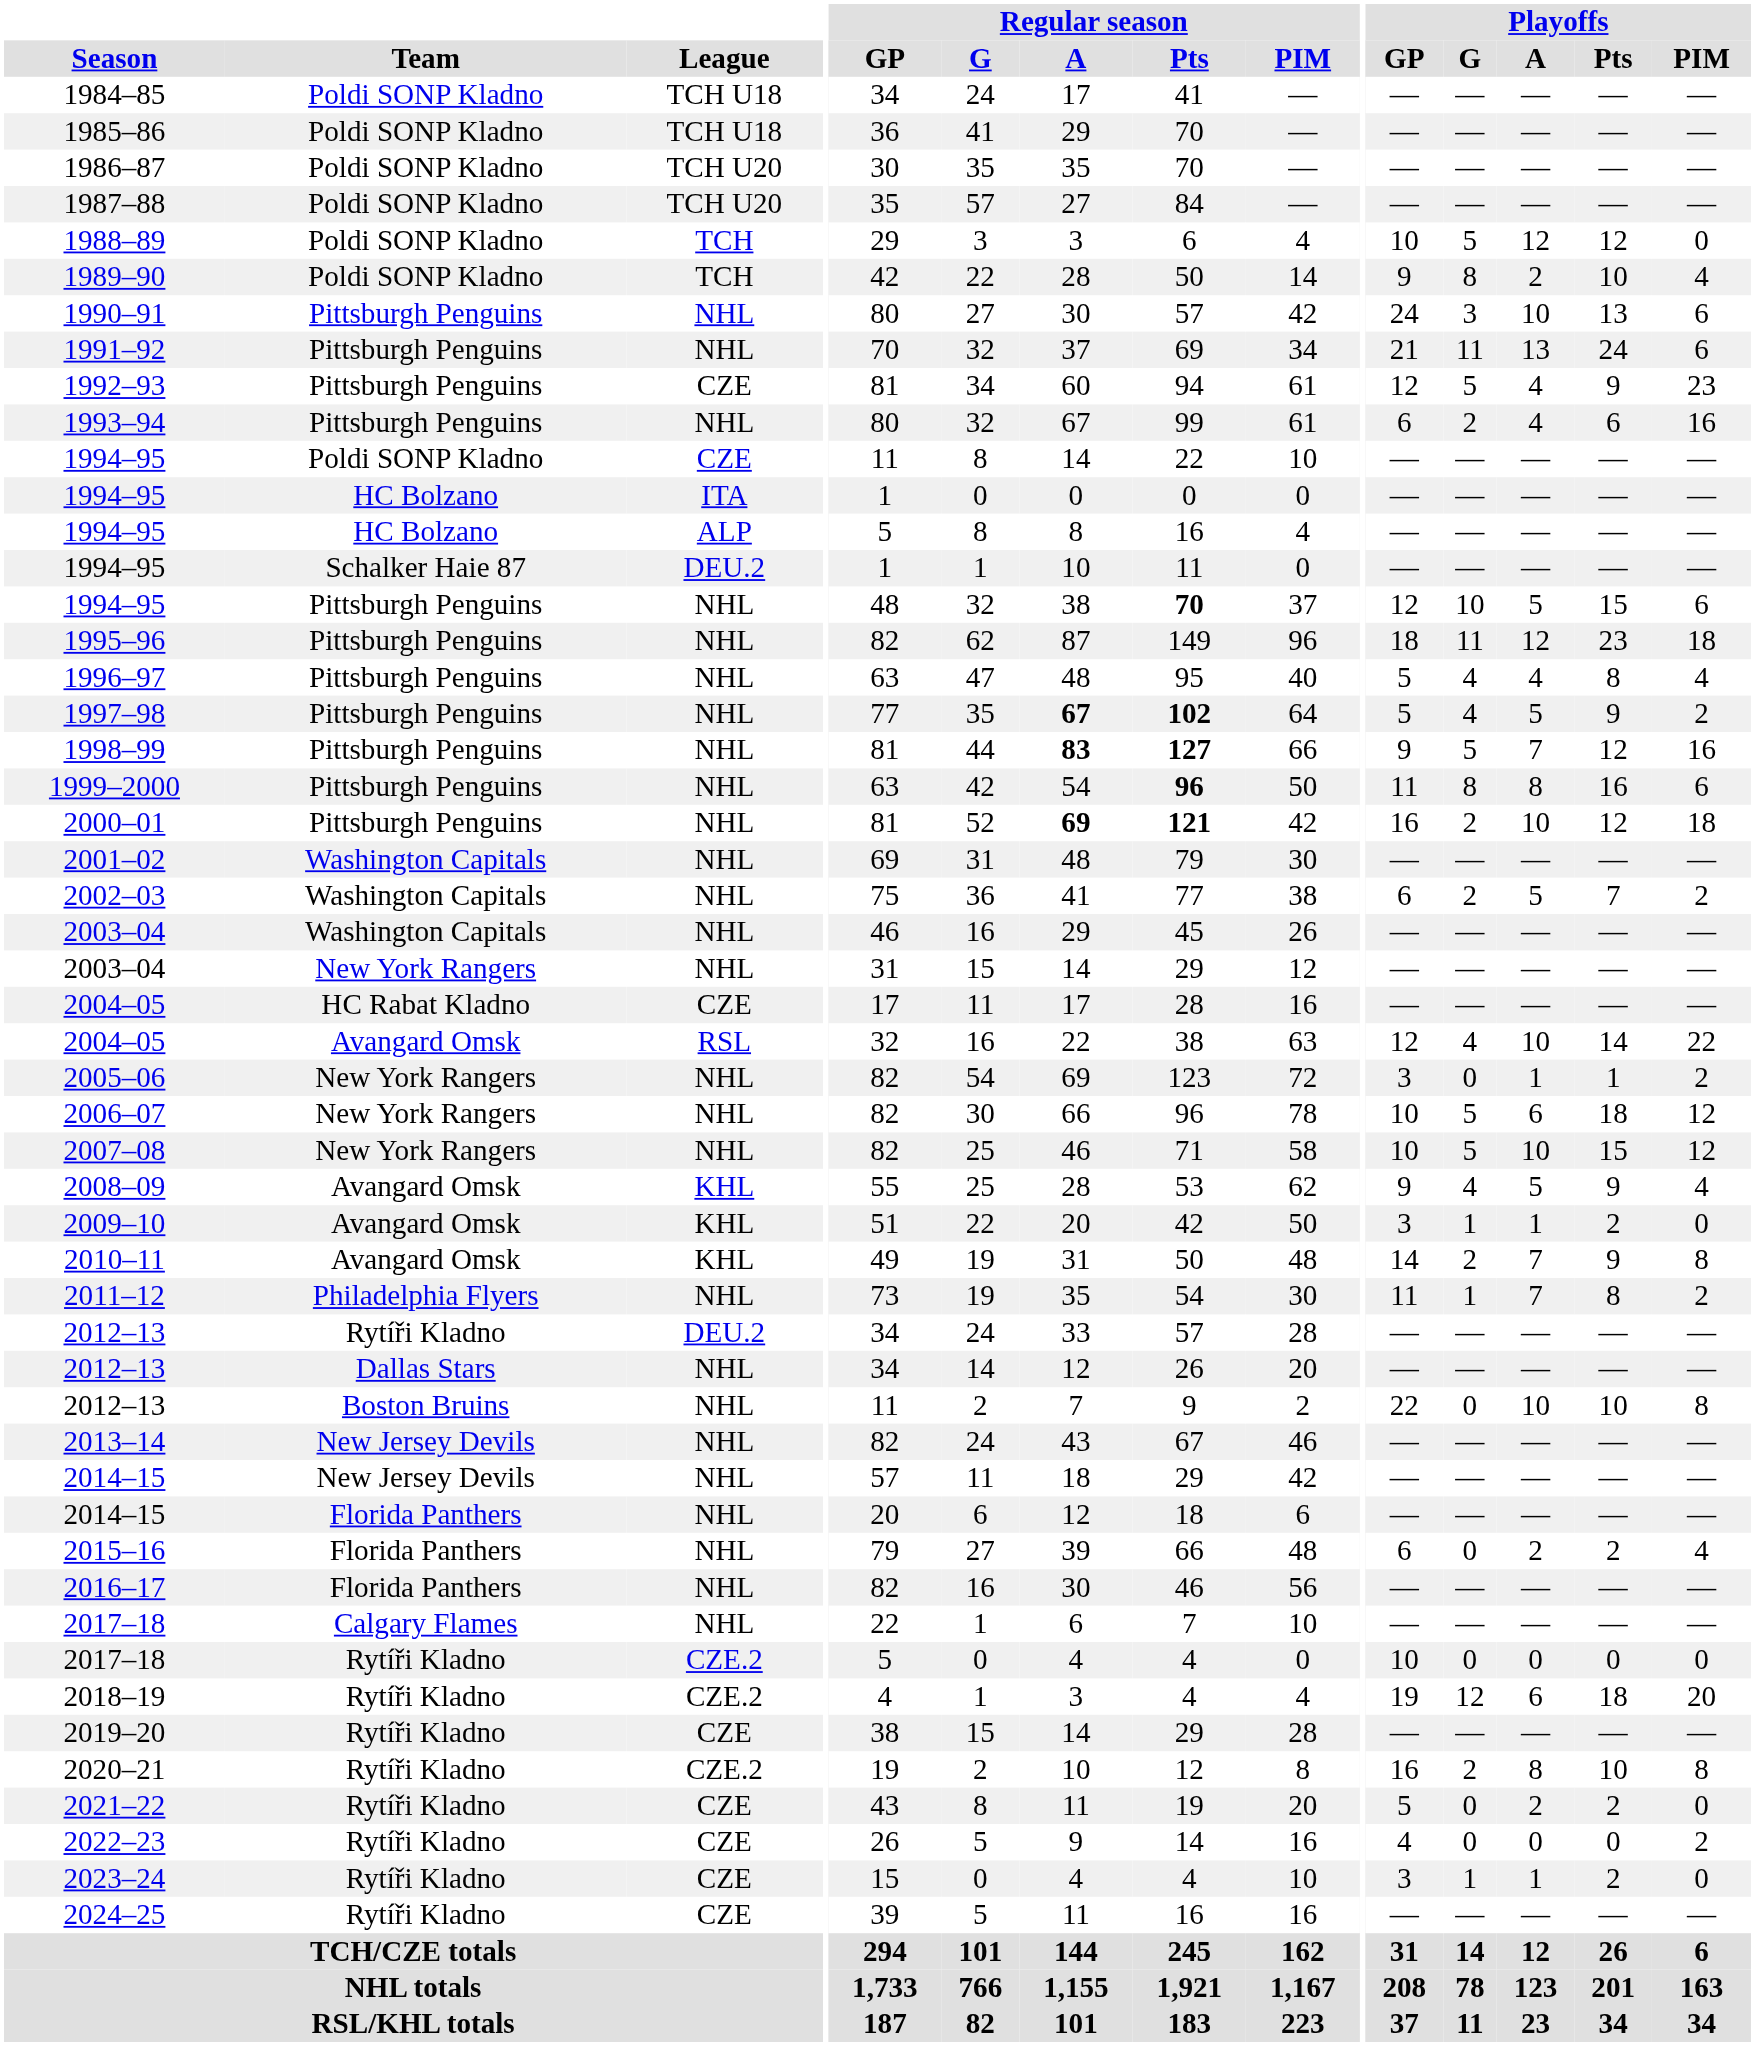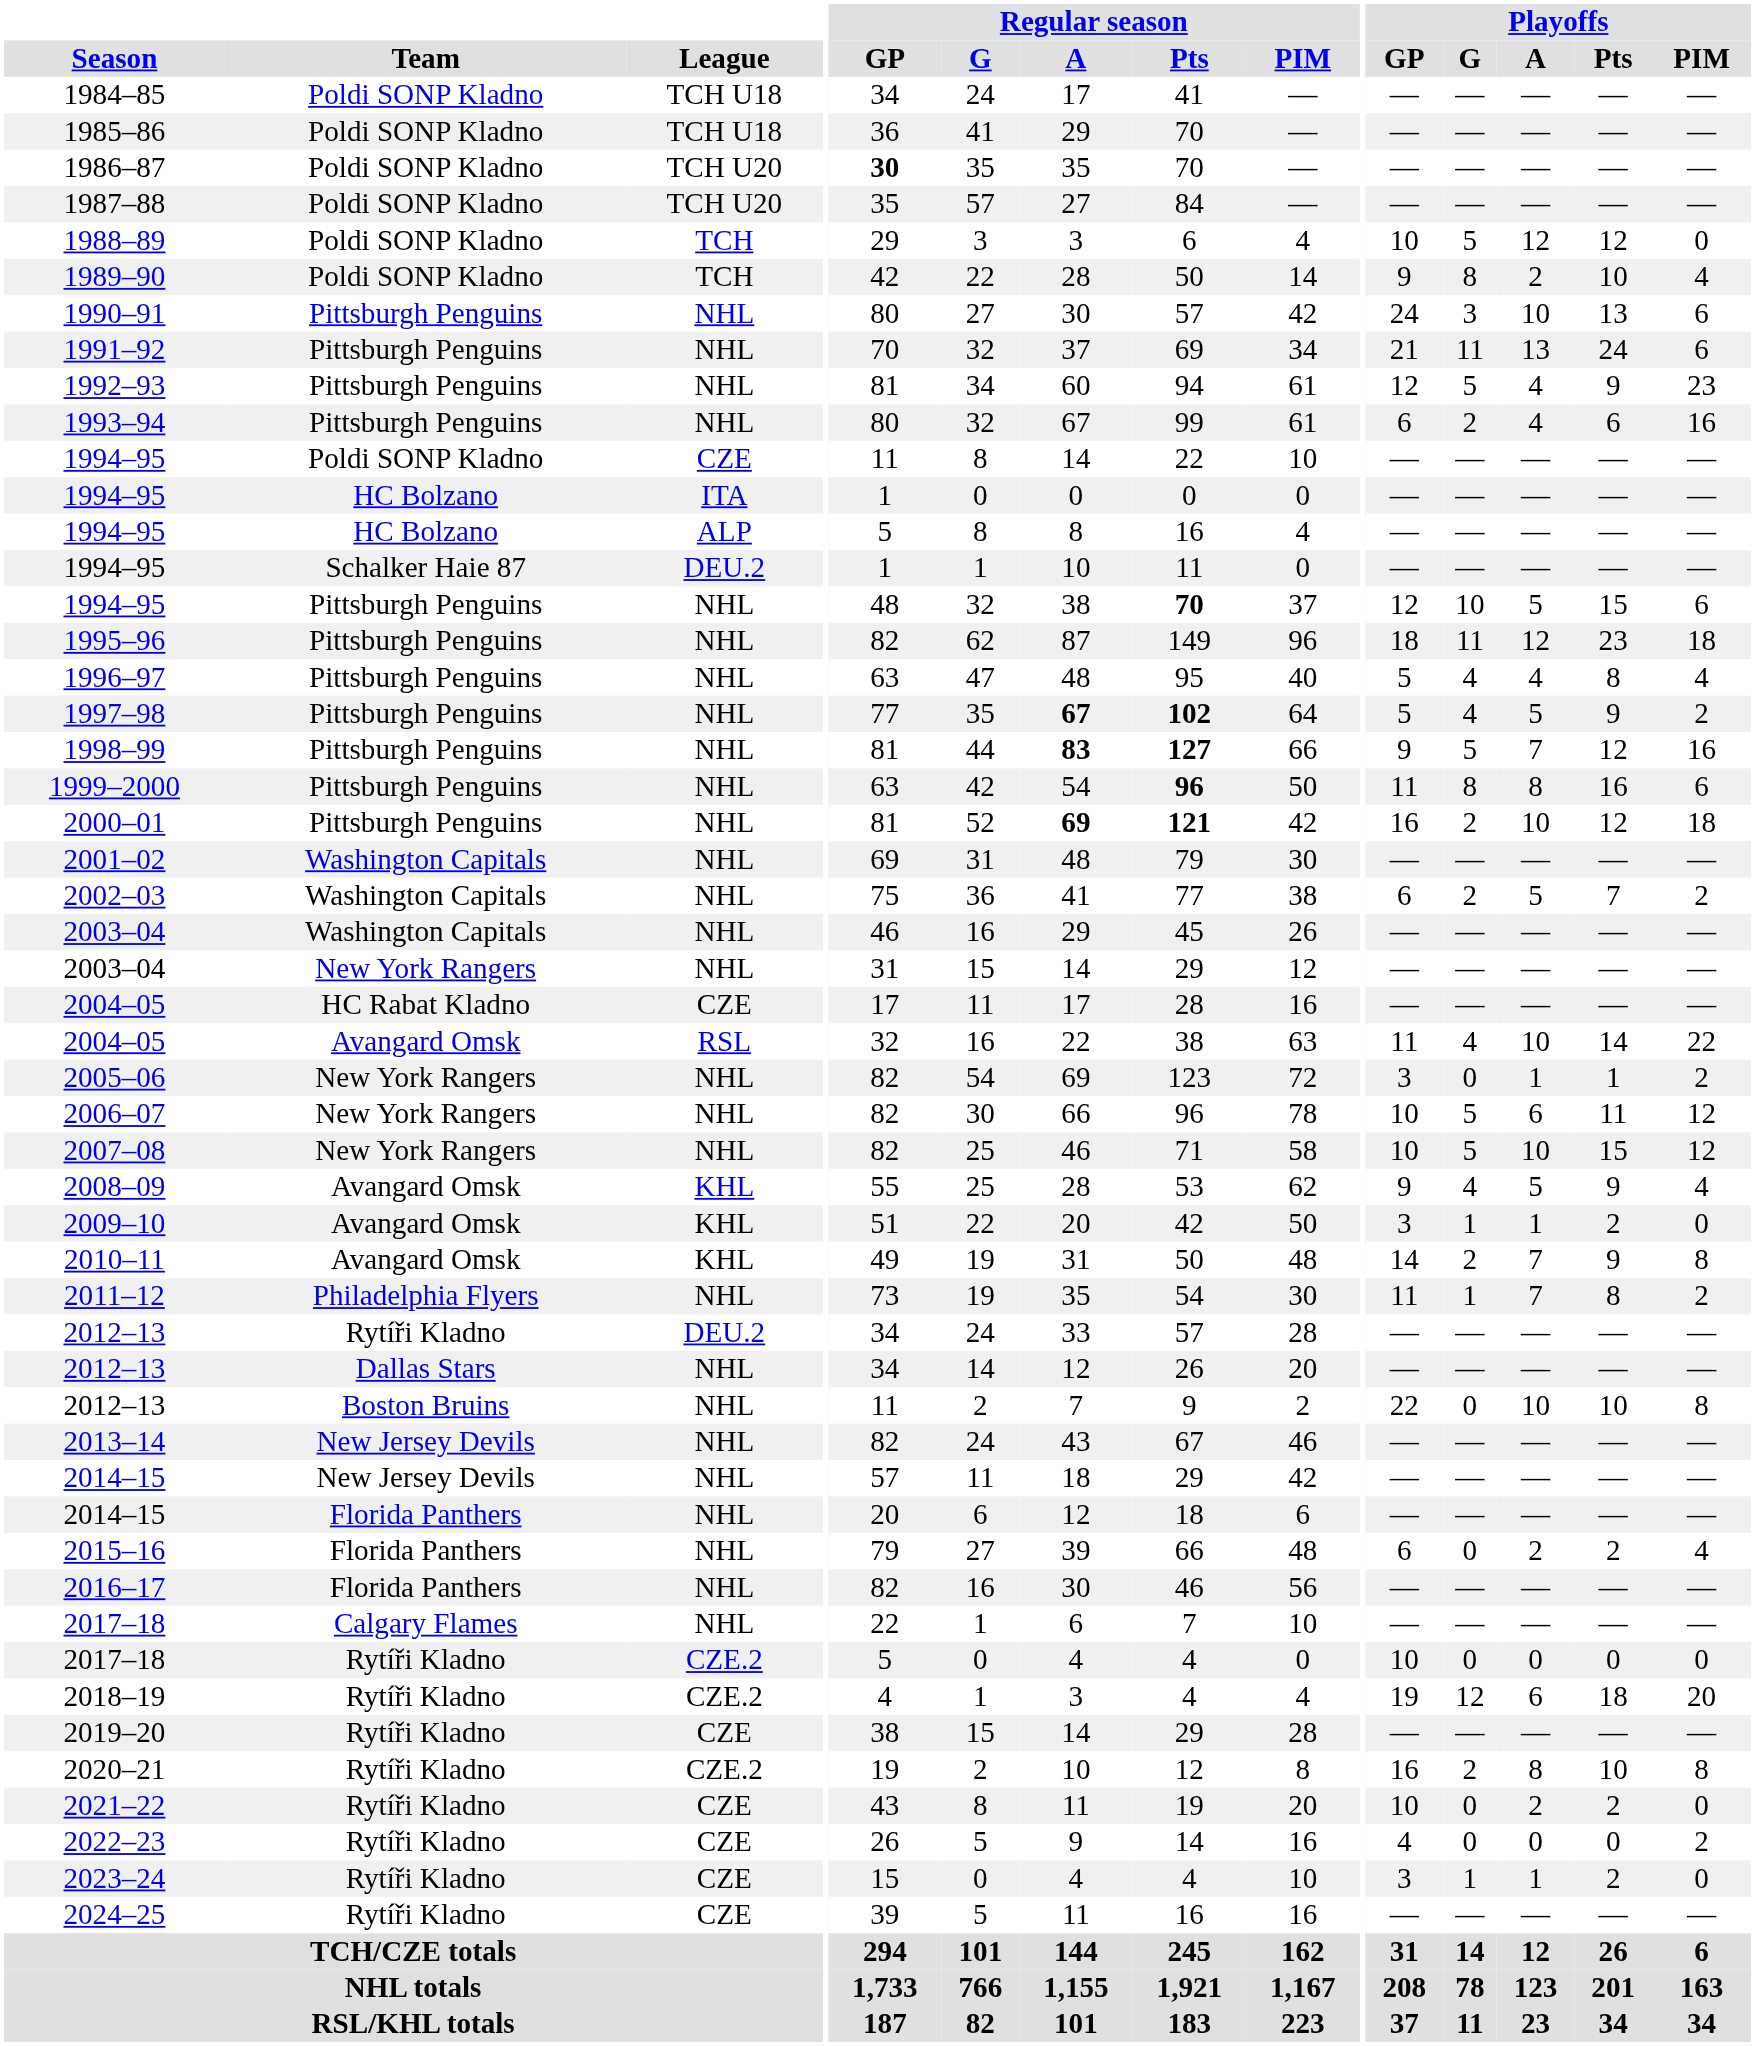1986–87 | Regular season / GP: normal -> bold
1992–93 | League: CZE -> NHL
2004–05 / Avangard Omsk | Playoffs / GP: 12 -> 11
2006–07 | Playoffs / Pts: 18 -> 11
2021–22 | Playoffs / GP: 5 -> 10
